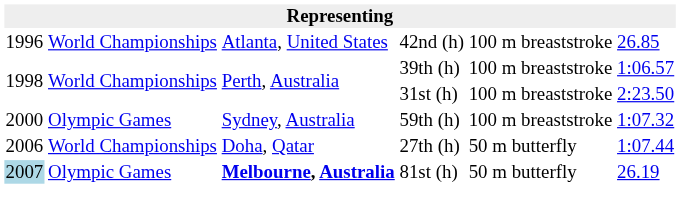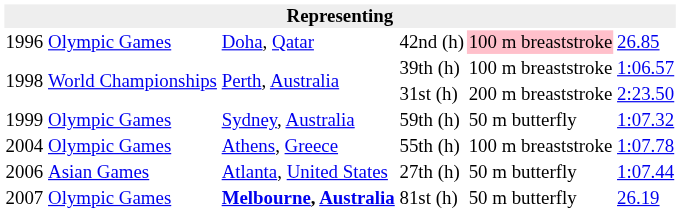42nd (h) | column 2: World Championships -> Olympic Games
42nd (h) | column 3: Atlanta, United States -> Doha, Qatar
42nd (h) | column 5: no background -> pink background
31st (h) | column 5: 100 m breaststroke -> 200 m breaststroke
59th (h) | column 1: 2000 -> 1999
59th (h) | column 5: 100 m breaststroke -> 50 m butterfly
+ row: 2004 | Olympic Games | Athens, Greece | 55th (h) | 100 m breaststroke | 1:07.78
27th (h) | column 2: World Championships -> Asian Games
27th (h) | column 3: Doha, Qatar -> Atlanta, United States
81st (h) | column 1: lightblue background -> no background
